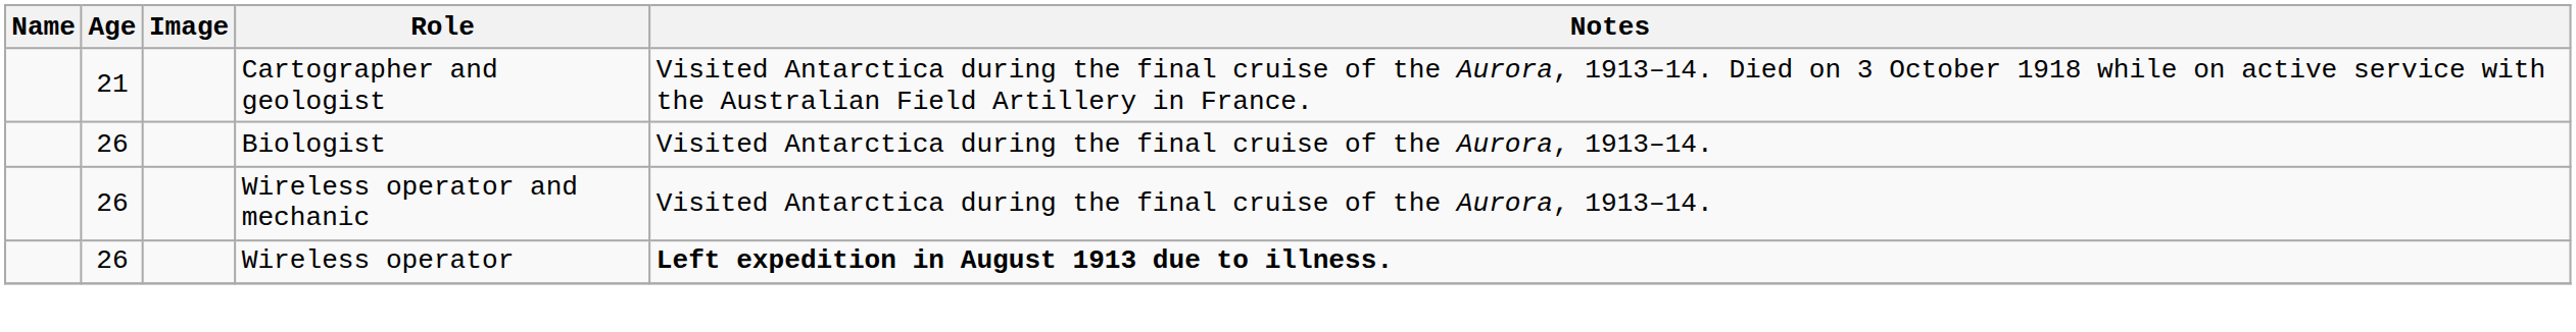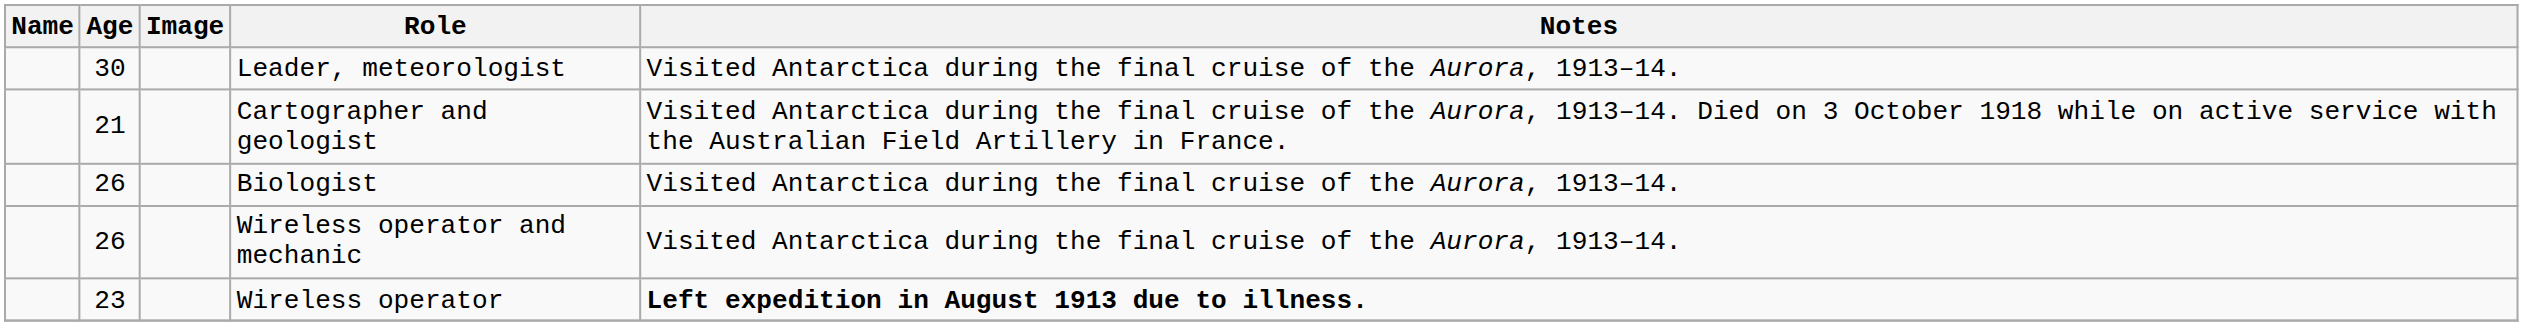+ row: 30 | Leader, meteorologist | Visited Antarctica during the final cruise of the Aurora, 1913–14.
Wireless operator | Age: 26 -> 23
